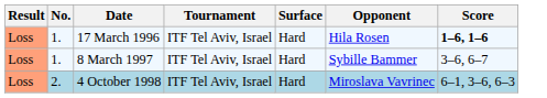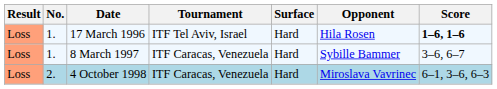8 March 1997 | Tournament: ITF Tel Aviv, Israel -> ITF Caracas, Venezuela
4 October 1998 | Tournament: ITF Tel Aviv, Israel -> ITF Caracas, Venezuela
